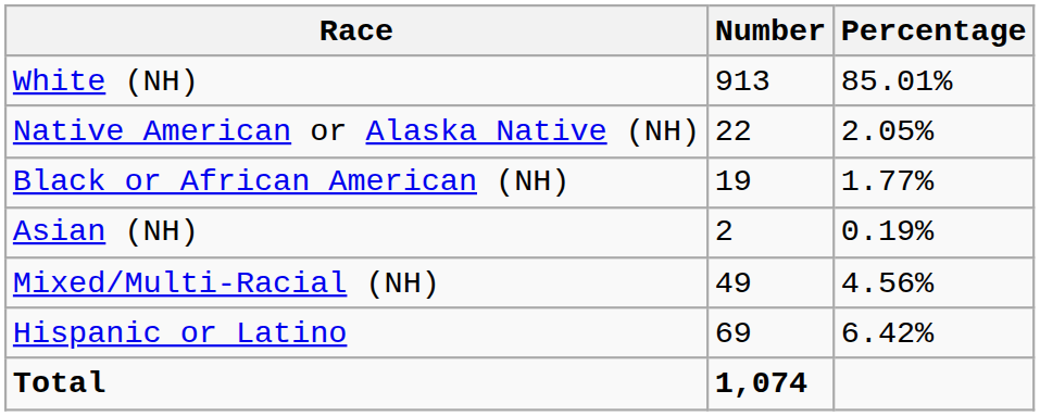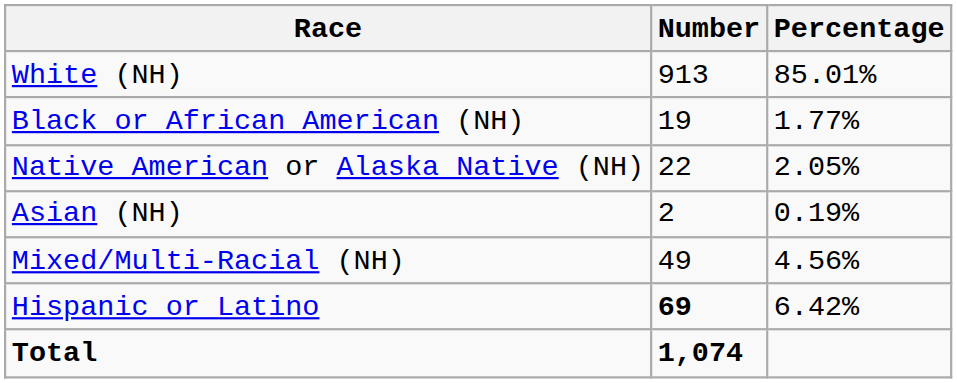rows swapped: Black or African American (NH) <-> Native American or Alaska Native (NH)
Hispanic or Latino | Number: normal -> bold
